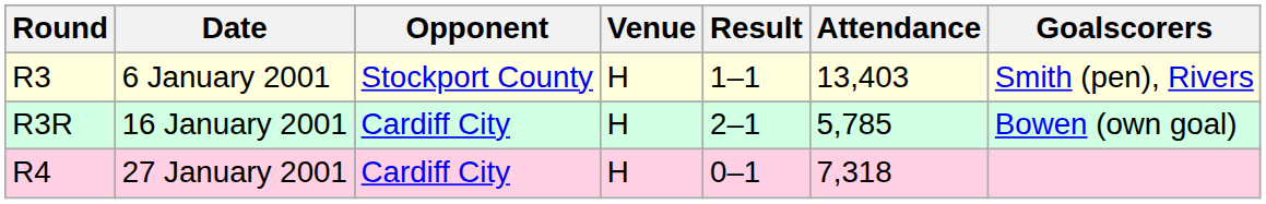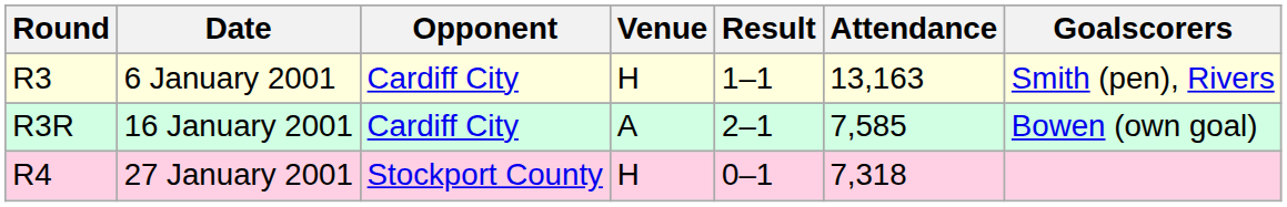6 January 2001 | Opponent: Stockport County -> Cardiff City
6 January 2001 | Attendance: 13,403 -> 13,163
16 January 2001 | Venue: H -> A
16 January 2001 | Attendance: 5,785 -> 7,585
27 January 2001 | Opponent: Cardiff City -> Stockport County
